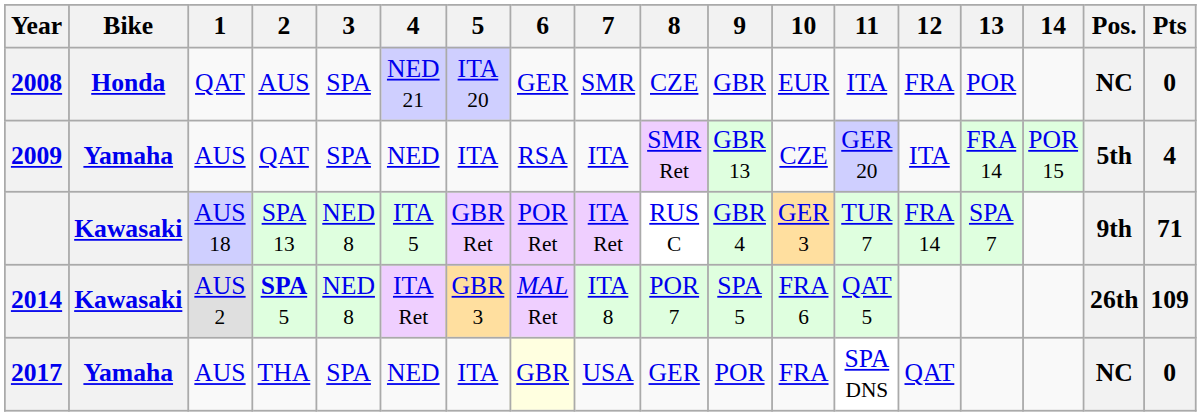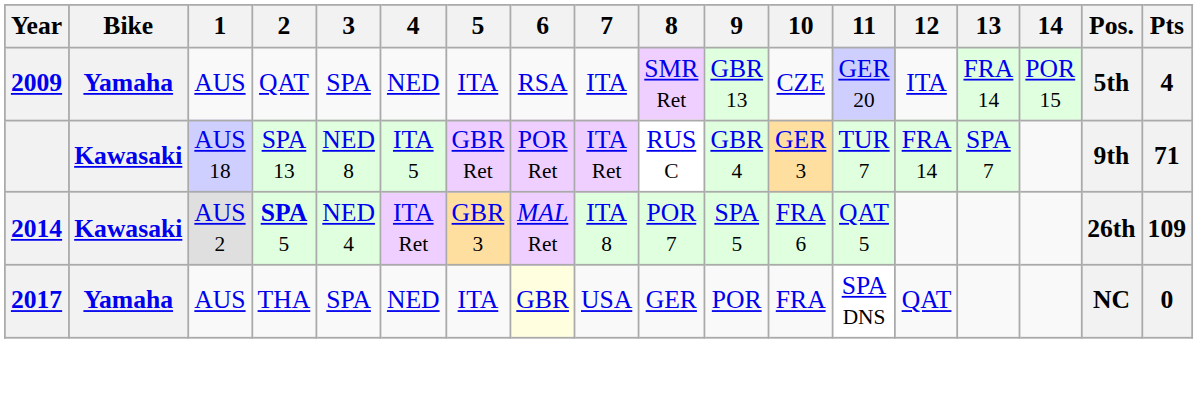- row: 2008 | Honda | QAT | AUS | SPA | NED 21 | ITA 20 | GER | SMR | CZE | GBR | EUR | ITA | FRA | POR | NC | 0
2014 | 3: NED 8 -> NED 4
